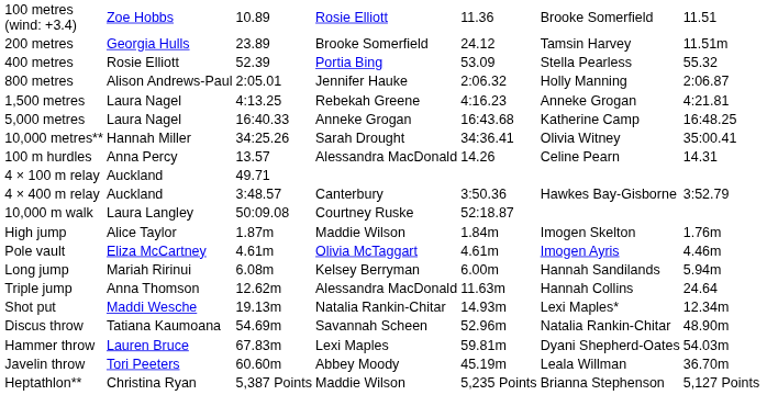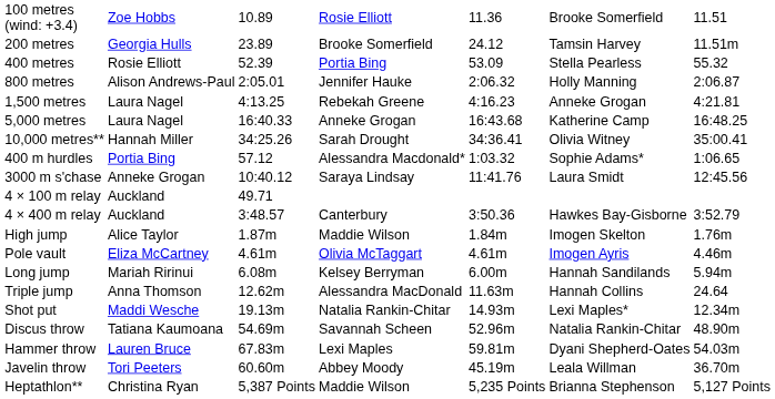- row: 100 m hurdles | Anna Percy | 13.57 | Alessandra MacDonald | 14.26 | Celine Pearn | 14.31
+ row: 400 m hurdles | Portia Bing | 57.12 | Alessandra Macdonald* | 1:03.32 | Sophie Adams* | 1:06.65
+ row: 3000 m s'chase | Anneke Grogan | 10:40.12 | Saraya Lindsay | 11:41.76 | Laura Smidt | 12:45.56
- row: 10,000 m walk | Laura Langley | 50:09.08 | Courtney Ruske | 52:18.87
